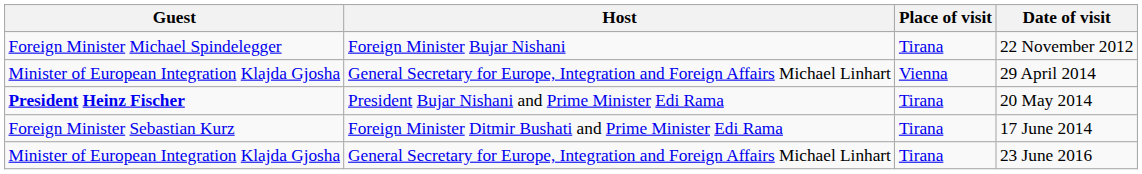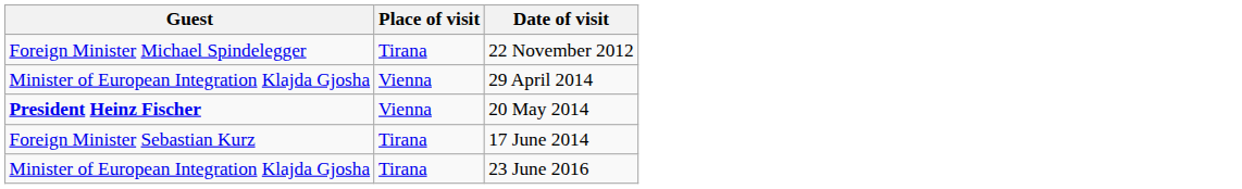- column: Host | Foreign Minister Bujar Nishani | General Secretary for Europe, Integration and Foreign Affairs Michael Linhart | President Bujar Nishani and Prime Minister Edi Rama | Foreign Minister Ditmir Bushati and Prime Minister Edi Rama | General Secretary for Europe, Integration and Foreign Affairs Michael Linhart
20 May 2014 | Place of visit: Tirana -> Vienna
